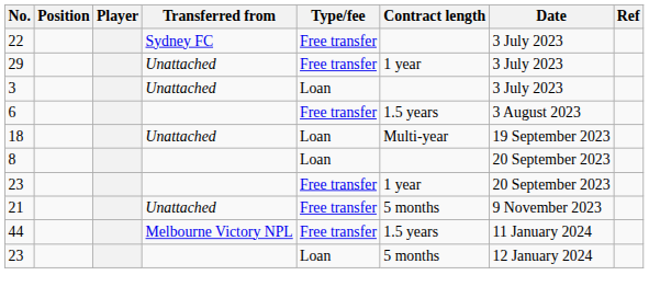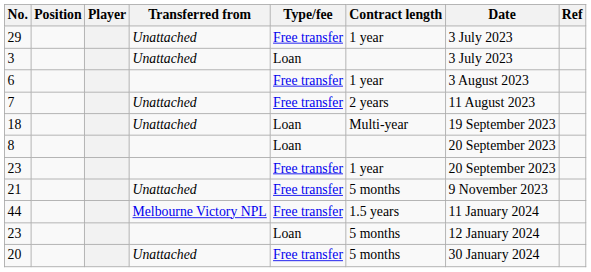- row: 22 | Sydney FC | Free transfer | 3 July 2023
6 | Contract length: 1.5 years -> 1 year
+ row: 7 | Unattached | Free transfer | 2 years | 11 August 2023
+ row: 20 | Unattached | Free transfer | 5 months | 30 January 2024
